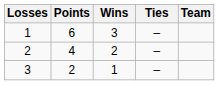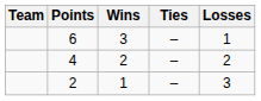columns swapped: Team <-> Losses
